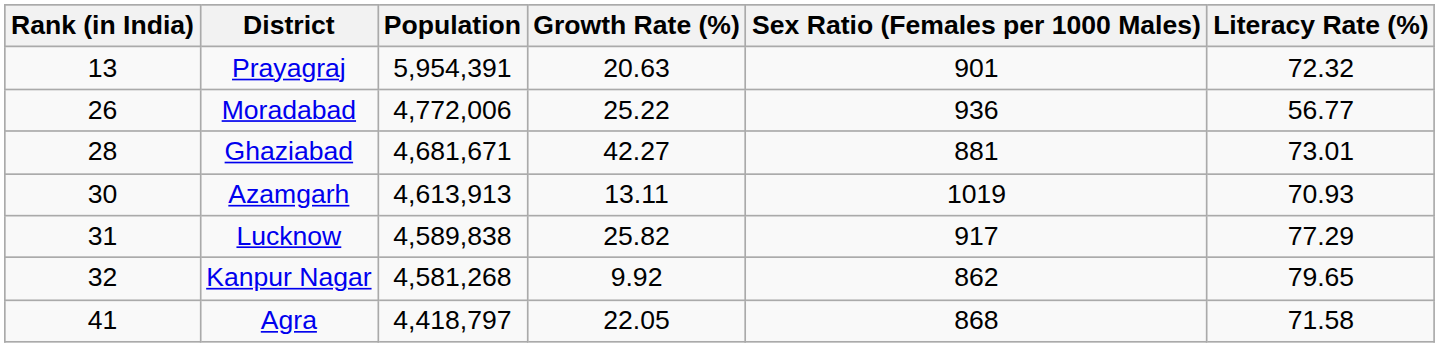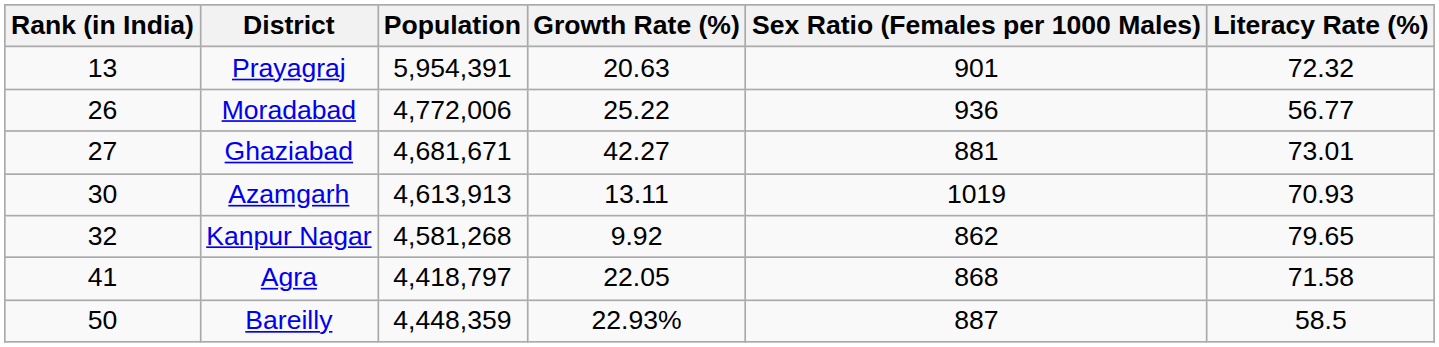Ghaziabad | Rank (in India): 28 -> 27
- row: 31 | Lucknow | 4,589,838 | 25.82 | 917 | 77.29
+ row: 50 | Bareilly | 4,448,359 | 22.93% | 887 | 58.5
